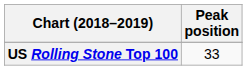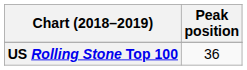US Rolling Stone Top 100 | Peak position: 33 -> 36
